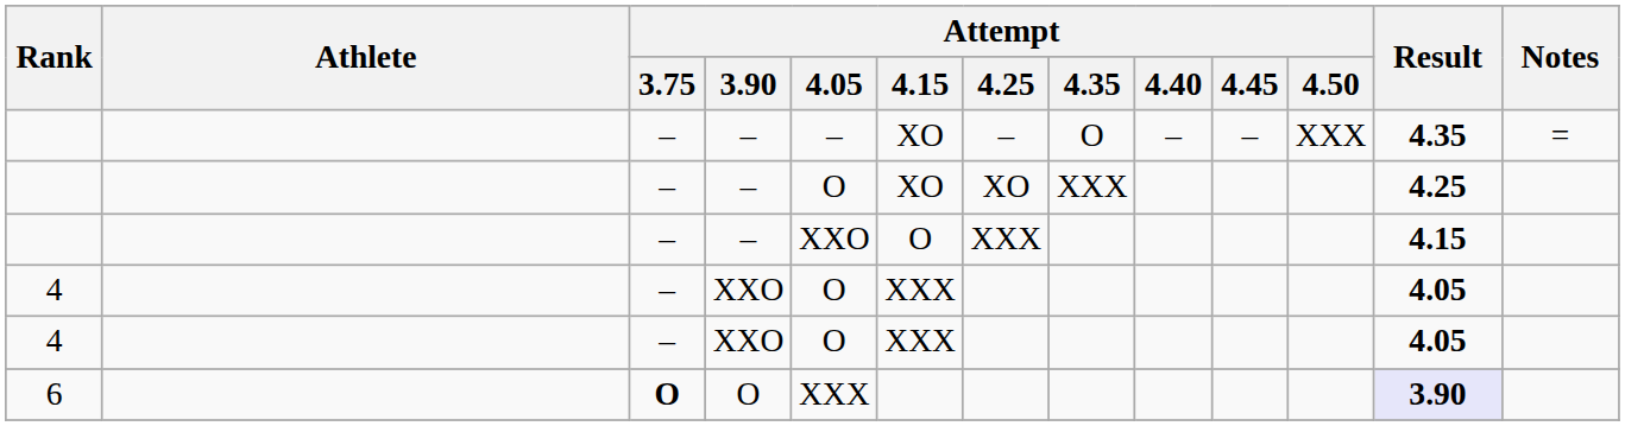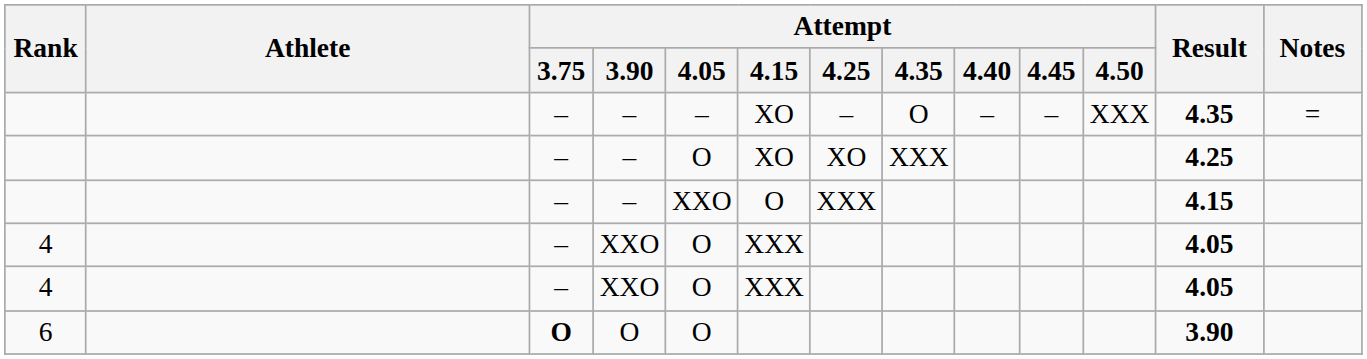6 | Attempt / 4.05: XXX -> O
6 | Result: lavender background -> no background
